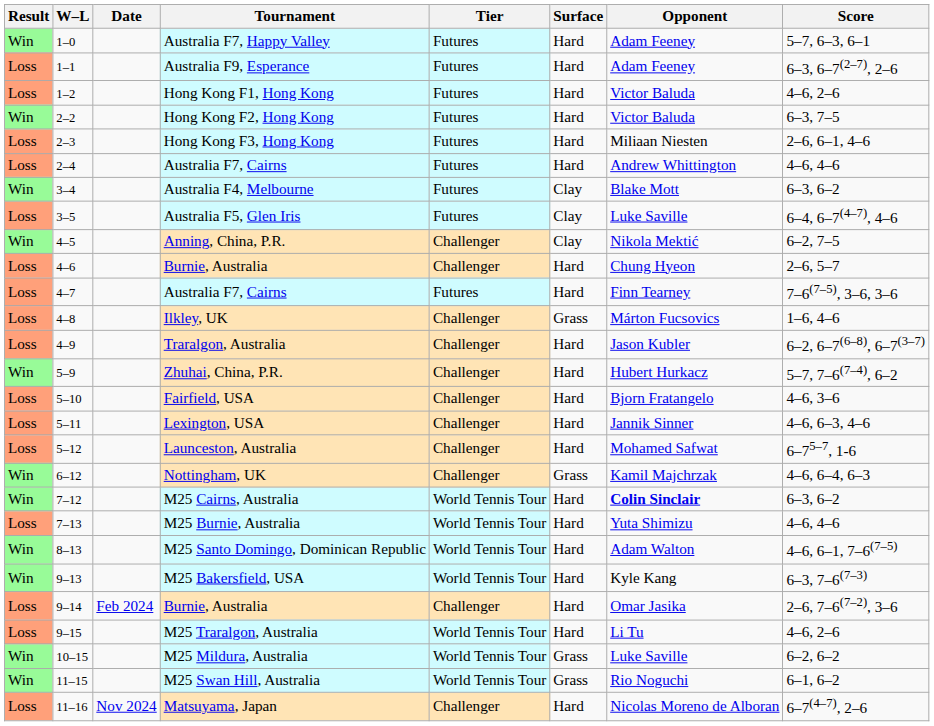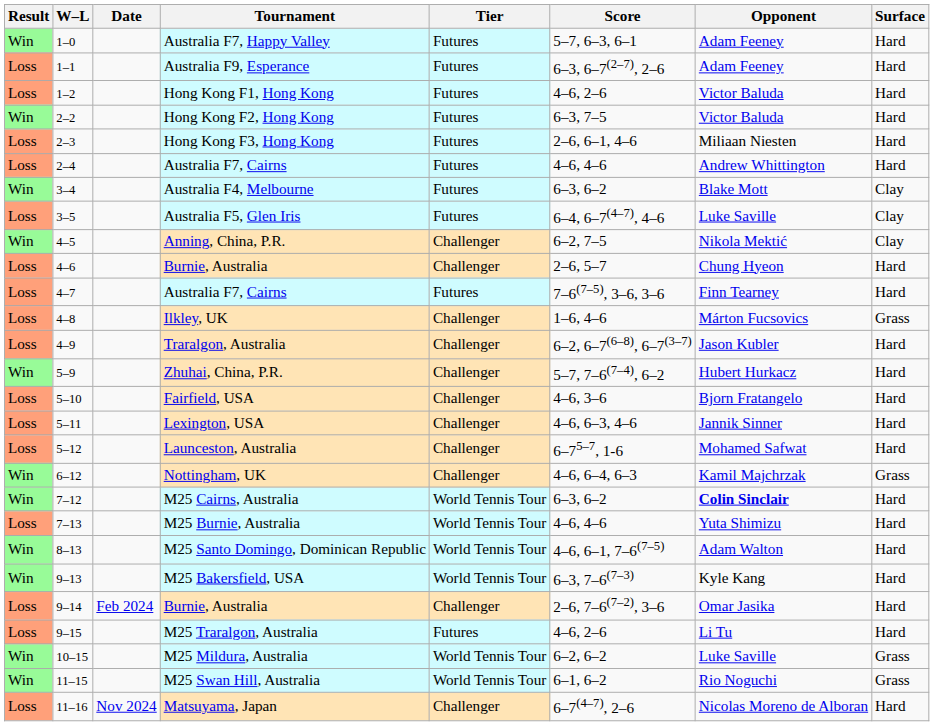columns swapped: Surface <-> Score
M25 Traralgon, Australia | Tier: World Tennis Tour -> Futures
